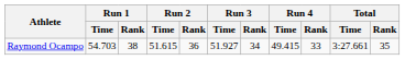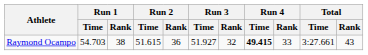Raymond Ocampo | Run 3 / Rank: 34 -> 32
Raymond Ocampo | Run 4 / Time: normal -> bold
Raymond Ocampo | Total / Rank: 35 -> 43
